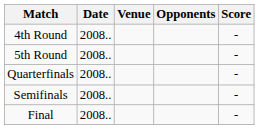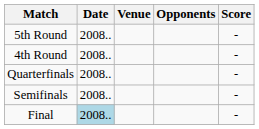rows swapped: 4th Round <-> 5th Round
Final | Date: no background -> lightblue background
